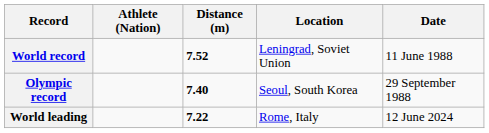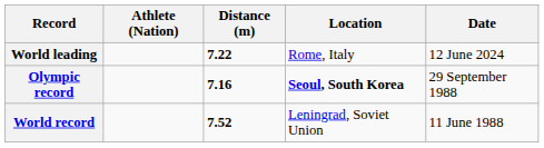rows swapped: World record <-> World leading
Olympic record | Distance (m): 7.40 -> 7.16
Olympic record | Location: normal -> bold
